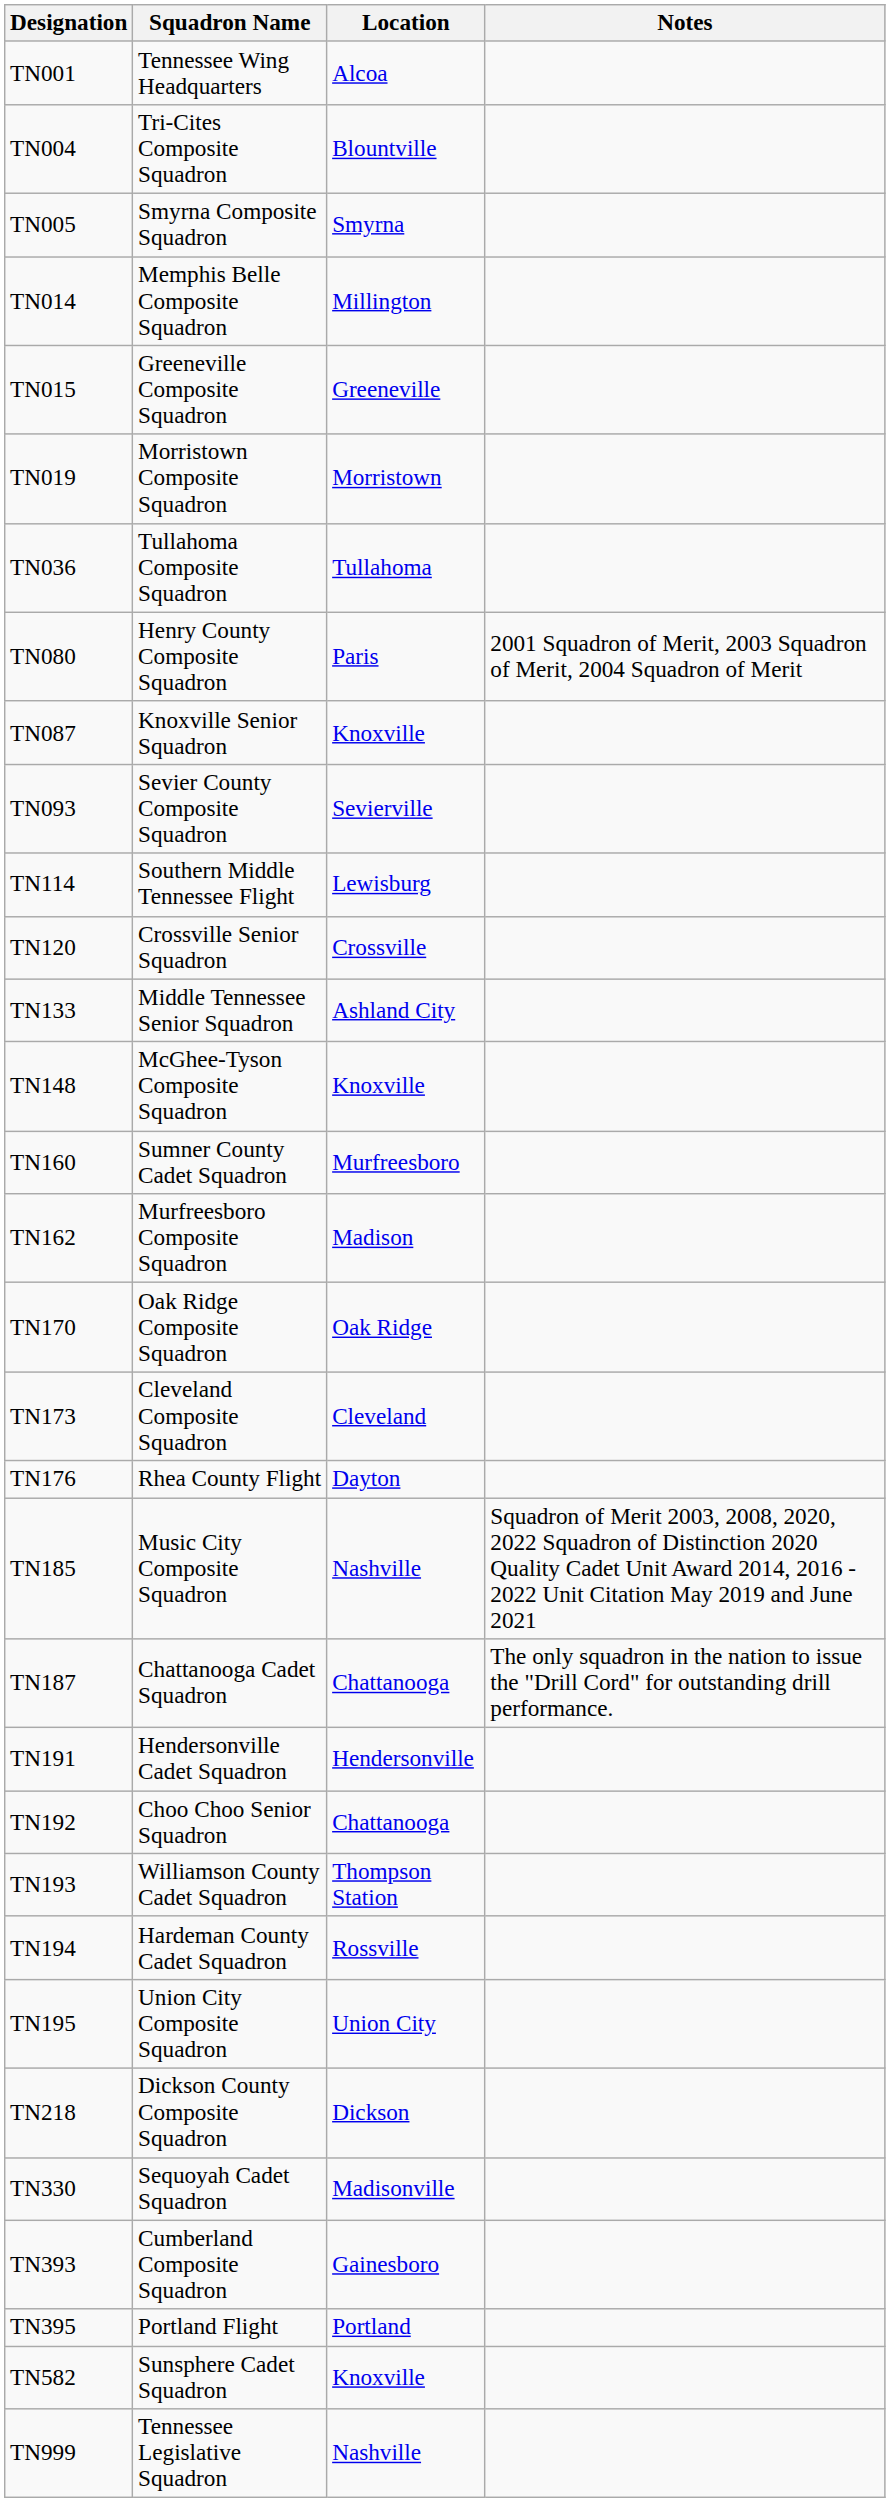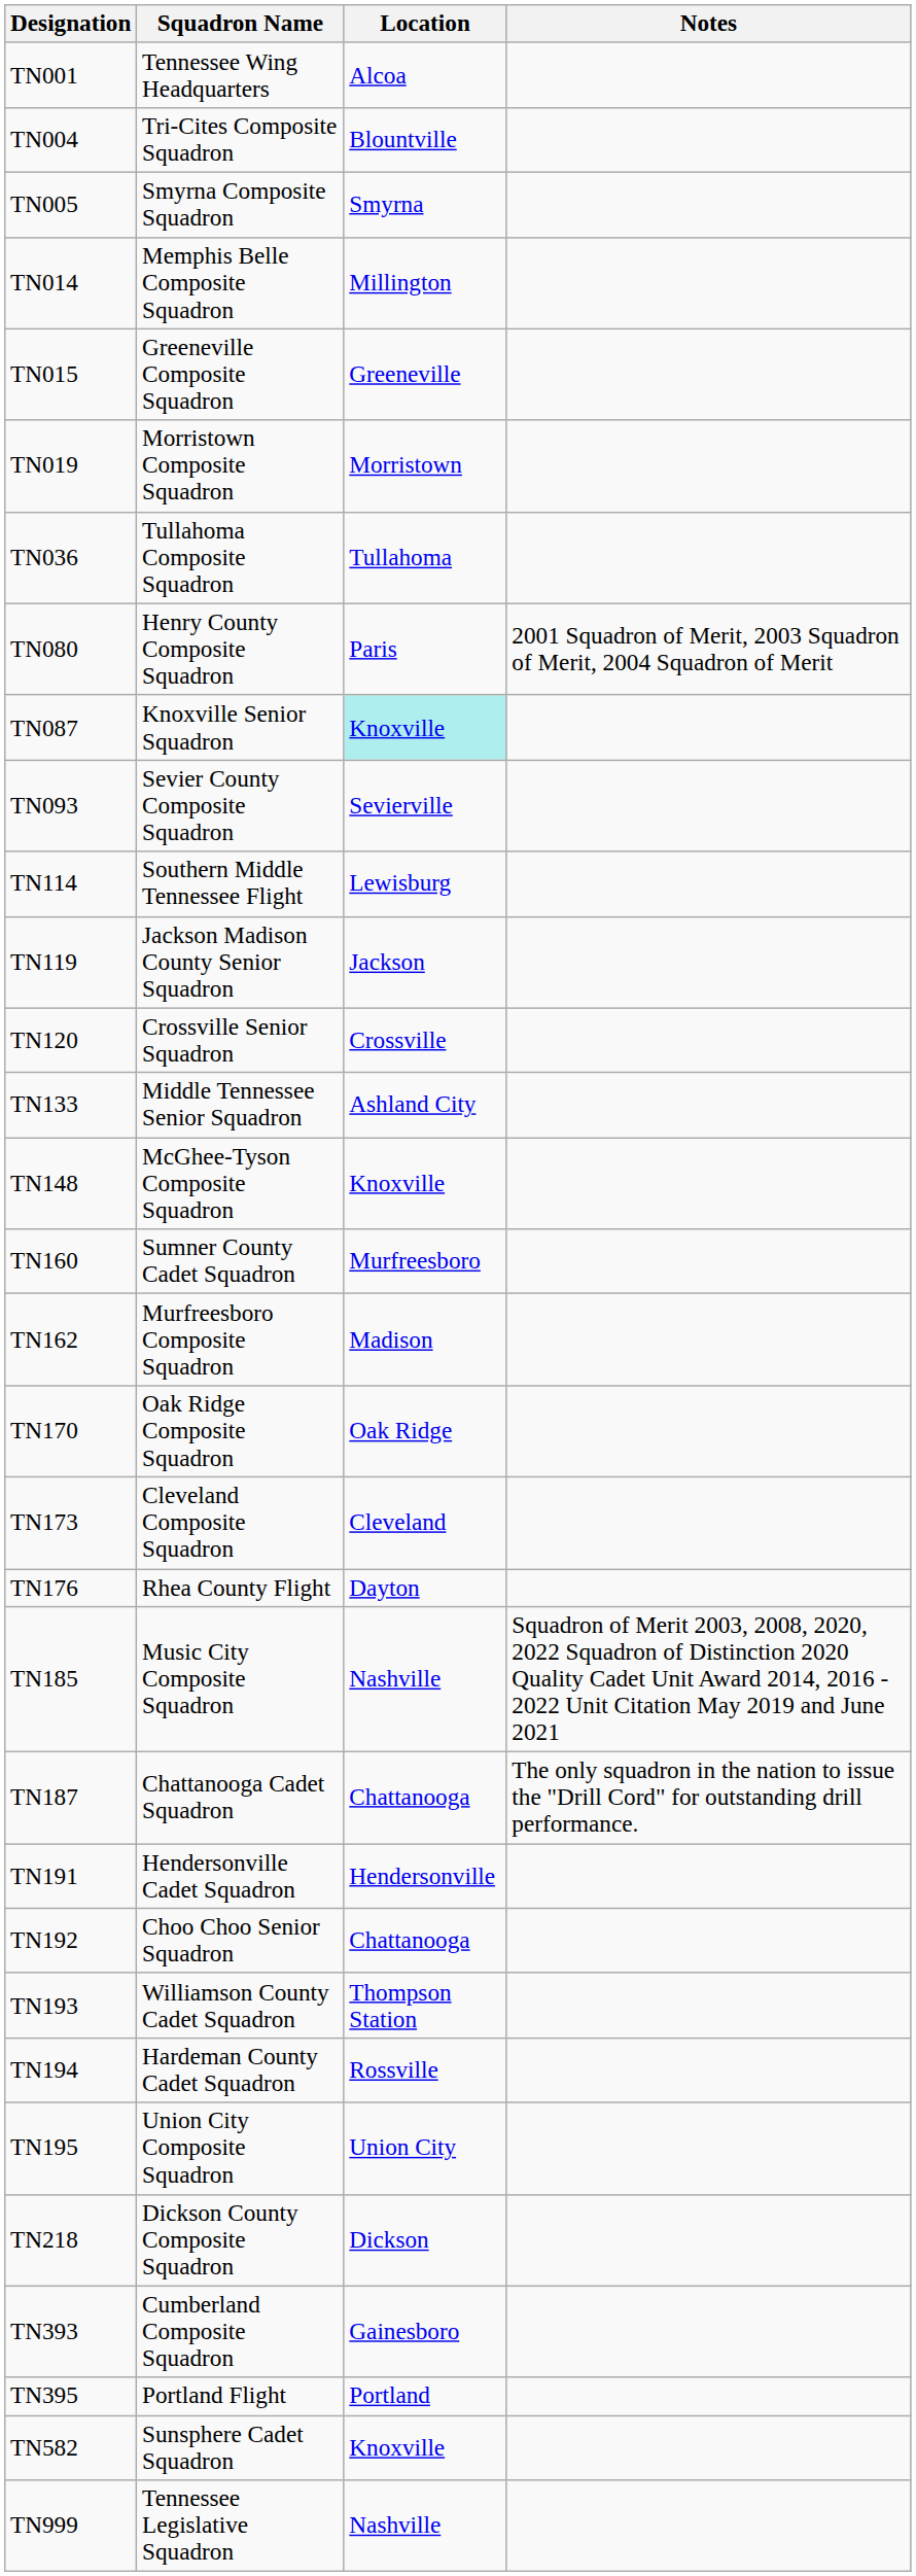TN087 | Location: no background -> paleturquoise background
+ row: TN119 | Jackson Madison County Senior Squadron | Jackson
- row: TN330 | Sequoyah Cadet Squadron | Madisonville
